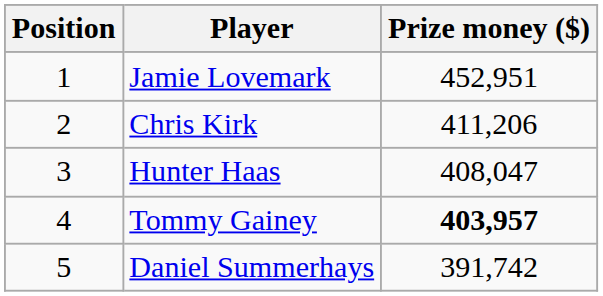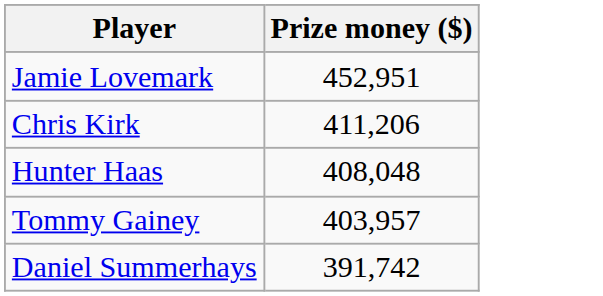- column: Position | 1 | 2 | 3 | 4 | 5
Hunter Haas | Prize money ($): 408,047 -> 408,048
Tommy Gainey | Prize money ($): bold -> normal
